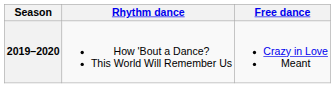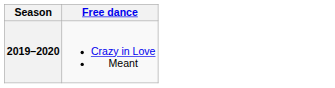- column: Rhythm dance | How 'Bout a Dance? This World Will Remember Us
